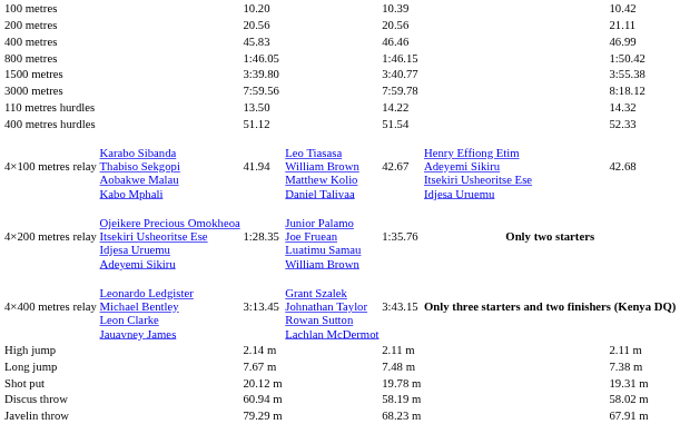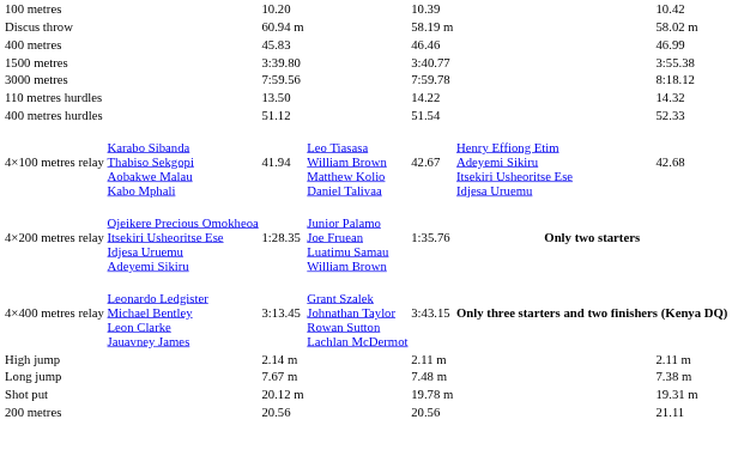rows swapped: 200 metres <-> Discus throw
- row: 800 metres | 1:46.05 | 1:46.15 | 1:50.42
- row: Javelin throw | 79.29 m | 68.23 m | 67.91 m
